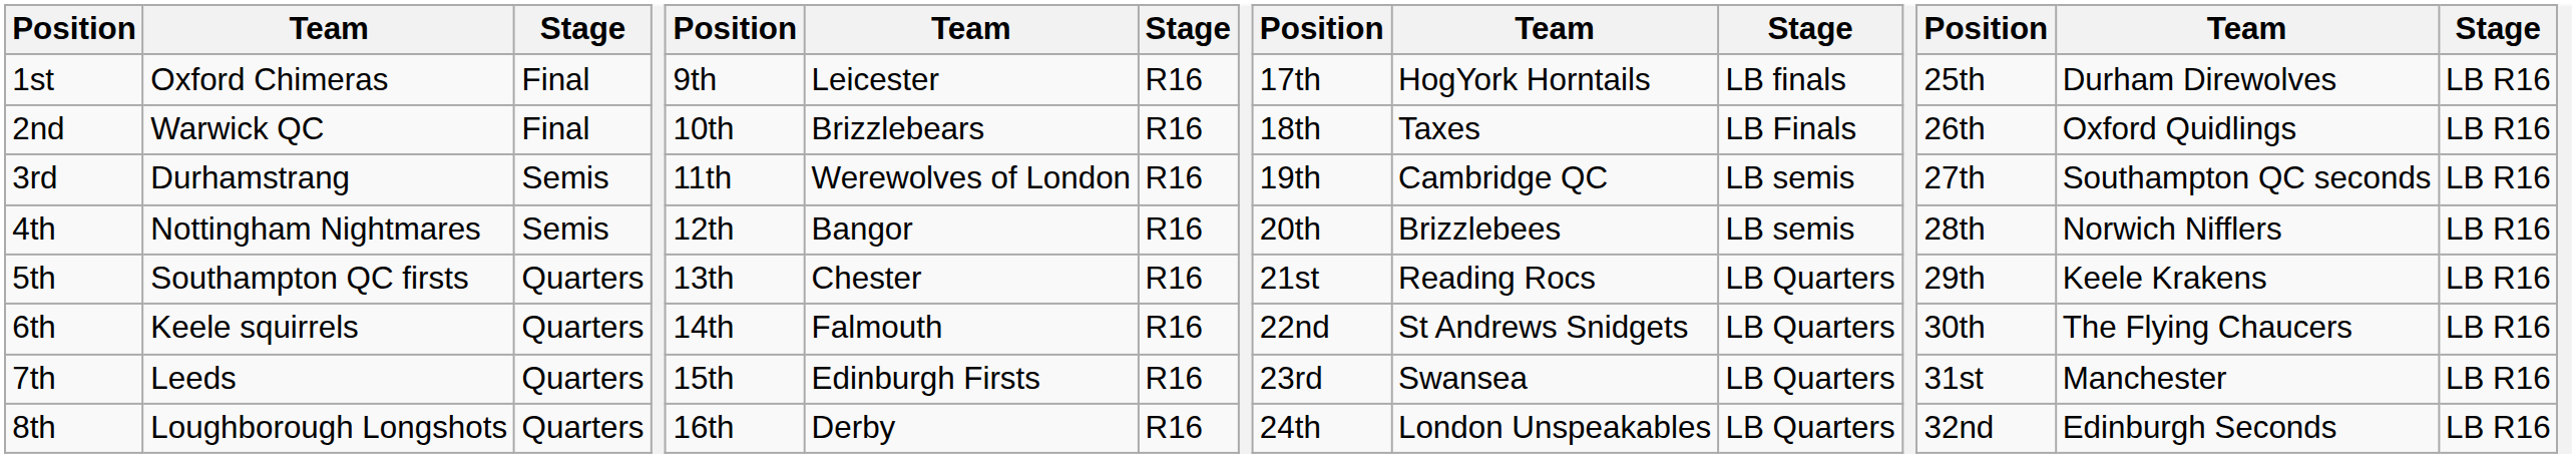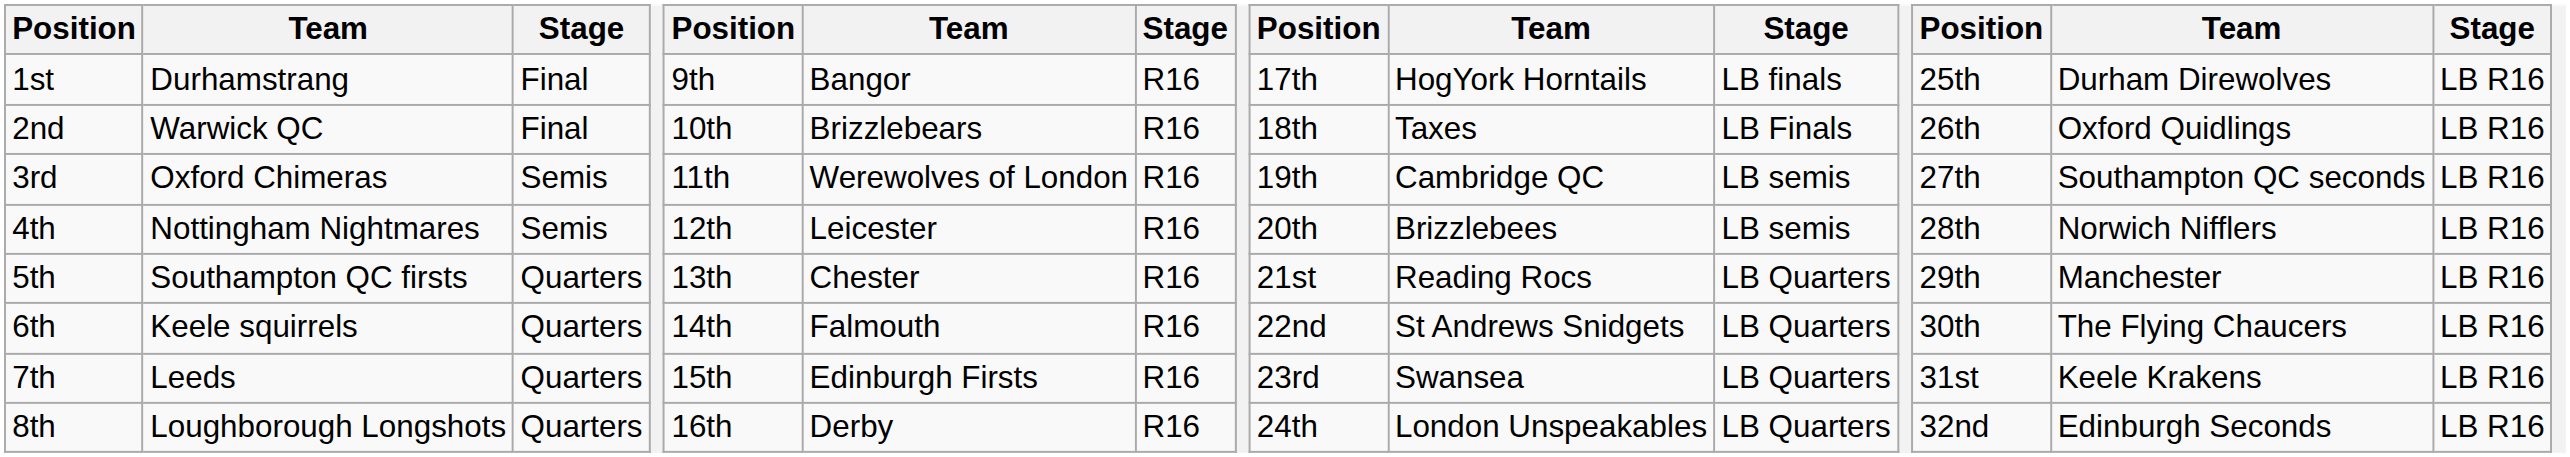1st | column 2: Oxford Chimeras -> Durhamstrang
1st | column 6: Leicester -> Bangor
3rd | column 2: Durhamstrang -> Oxford Chimeras
4th | column 6: Bangor -> Leicester
5th | column 14: Keele Krakens -> Manchester
7th | column 14: Manchester -> Keele Krakens
